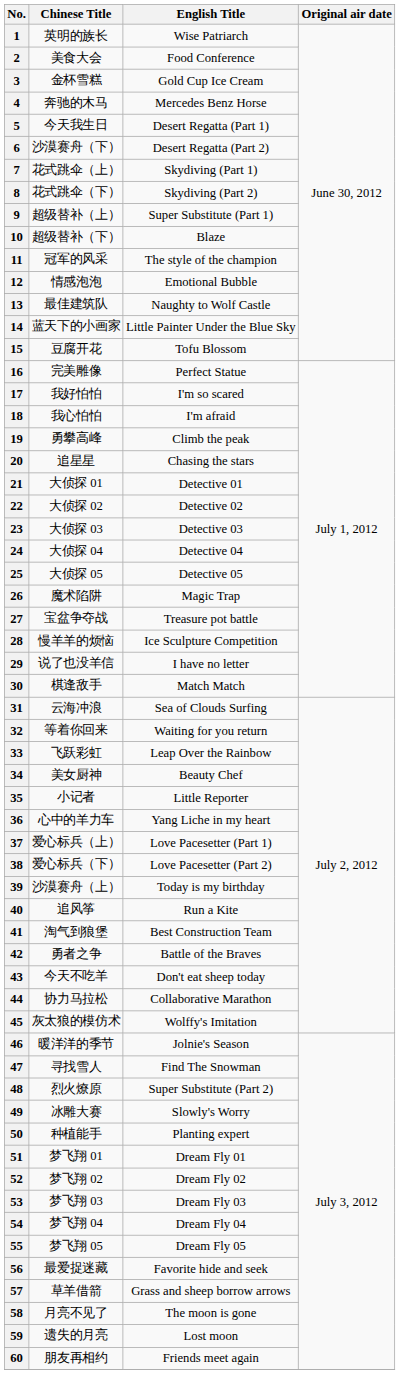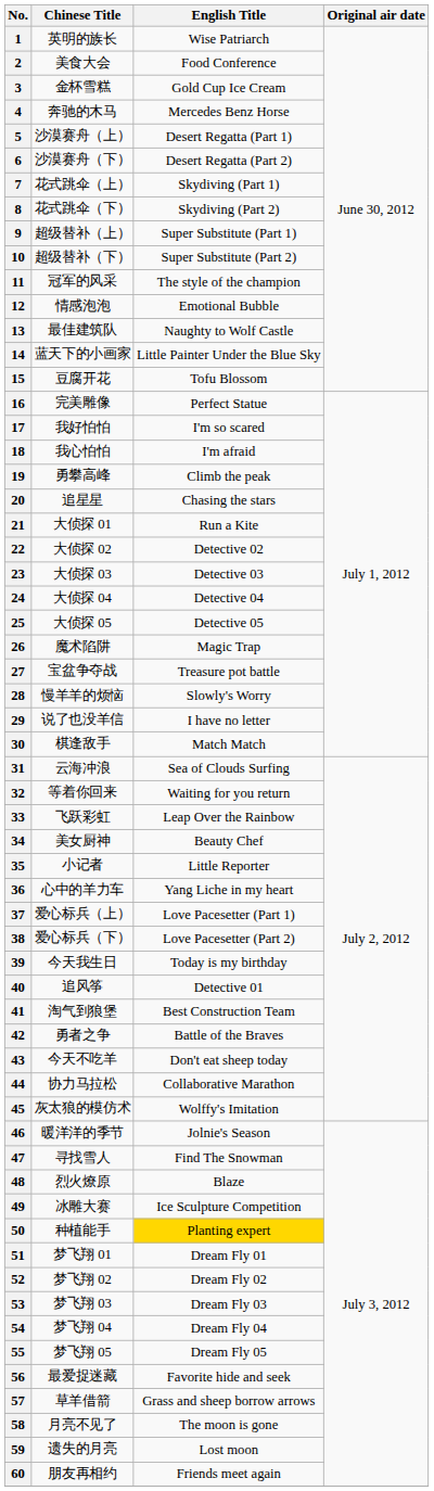5 | Chinese Title: 今天我生日 -> 沙漠赛舟（上）
10 | English Title: Blaze -> Super Substitute (Part 2)
21 | English Title: Detective 01 -> Run a Kite
28 | English Title: Ice Sculpture Competition -> Slowly's Worry
39 | Chinese Title: 沙漠赛舟（上） -> 今天我生日
40 | English Title: Run a Kite -> Detective 01
48 | English Title: Super Substitute (Part 2) -> Blaze
49 | English Title: Slowly's Worry -> Ice Sculpture Competition
50 | English Title: no background -> gold background
